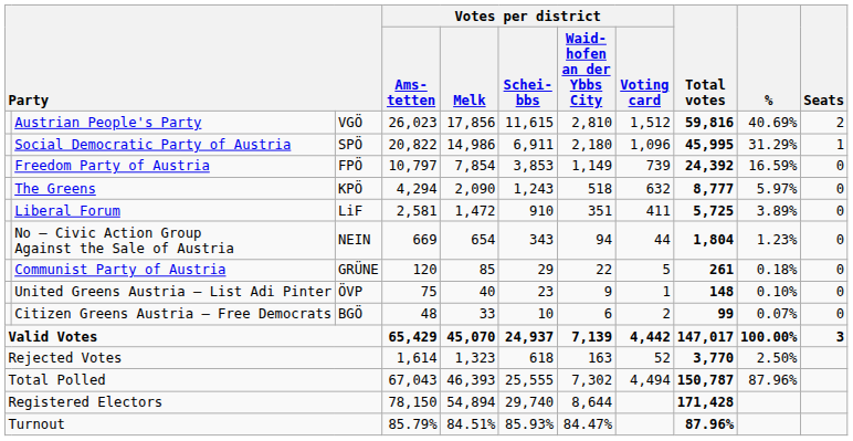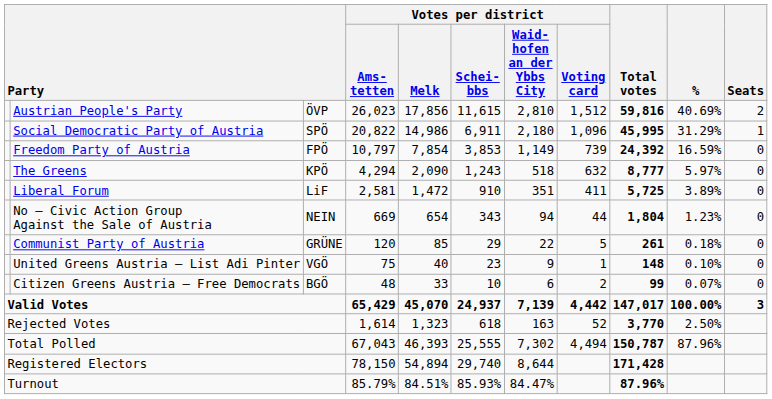Austrian People's Party | column 3: VGÖ -> ÖVP
United Greens Austria – List Adi Pinter | column 3: ÖVP -> VGÖ
